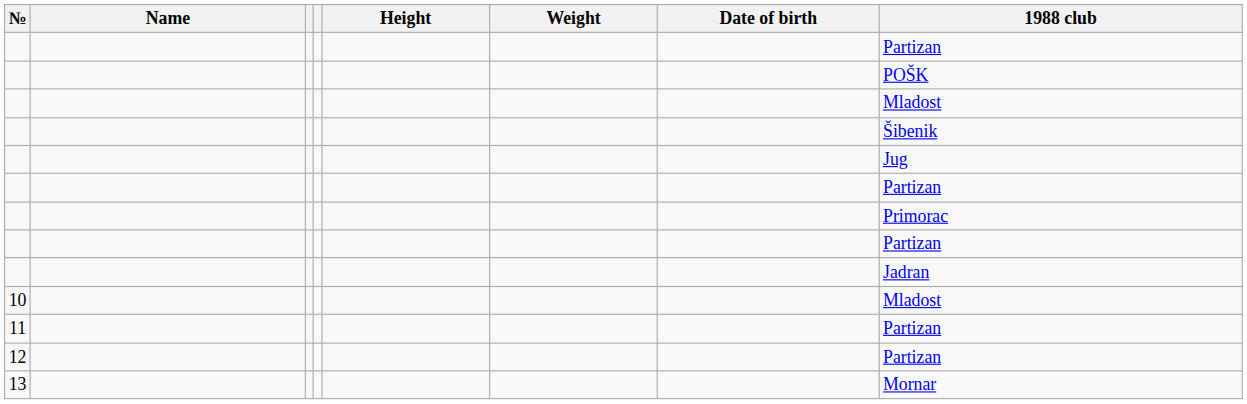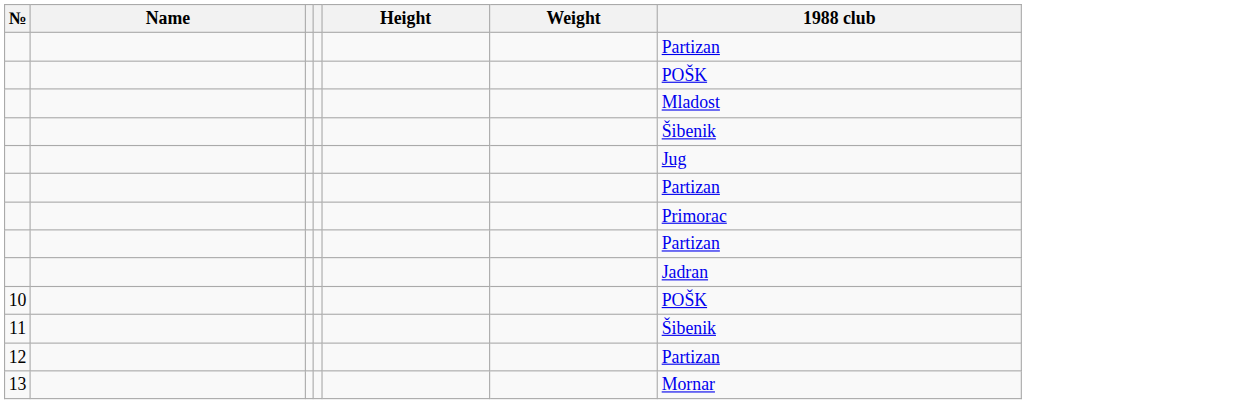- column: Date of birth
10 | 1988 club: Mladost -> POŠK
11 | 1988 club: Partizan -> Šibenik
